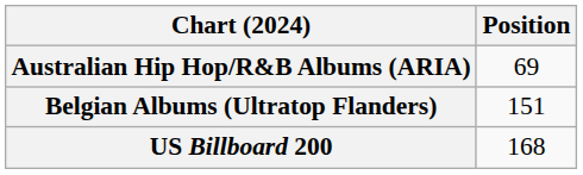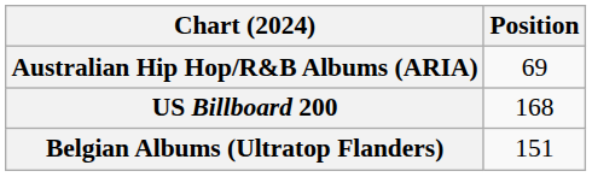rows swapped: Belgian Albums (Ultratop Flanders) <-> US Billboard 200
